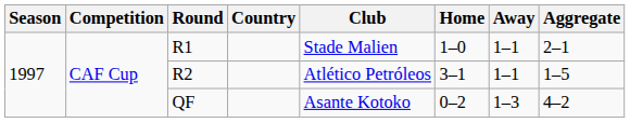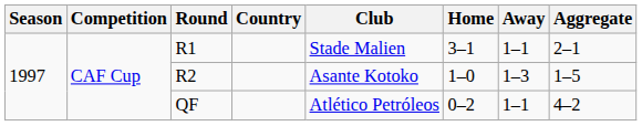R1 | Home: 1–0 -> 3–1
R2 | Club: Atlético Petróleos -> Asante Kotoko
R2 | Home: 3–1 -> 1–0
R2 | Away: 1–1 -> 1–3
QF | Club: Asante Kotoko -> Atlético Petróleos
QF | Away: 1–3 -> 1–1
